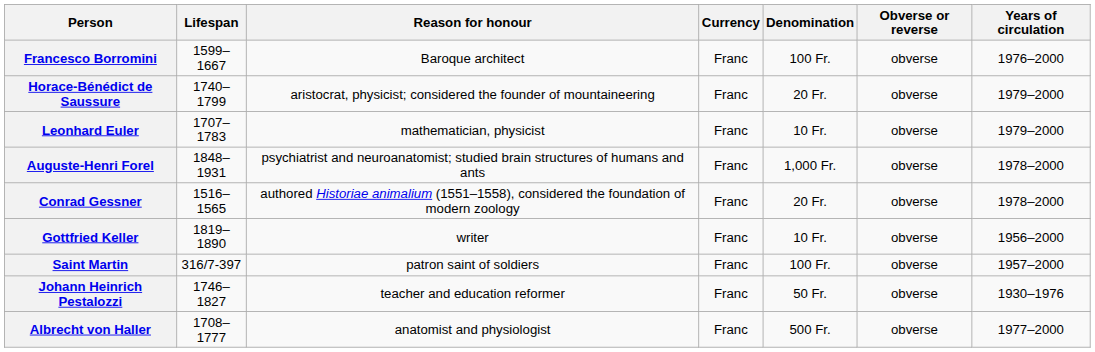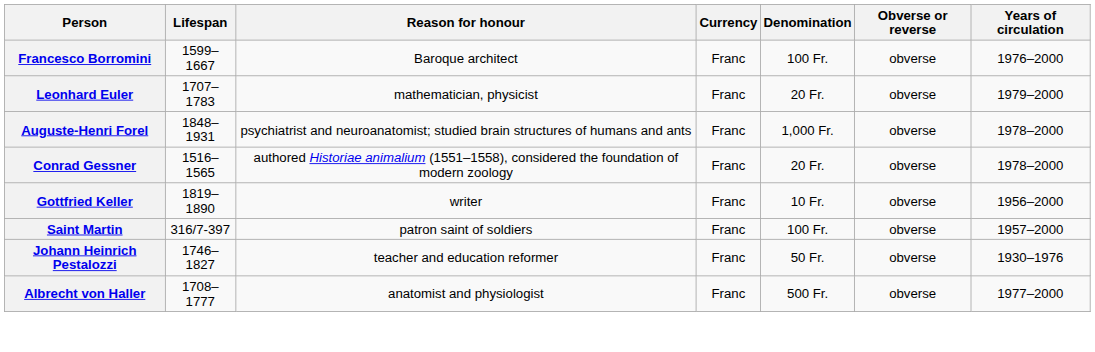- row: Horace-Bénédict de Saussure | 1740–1799 | aristocrat, physicist; considered the founder of mountaineering | Franc | 20 Fr. | obverse | 1979–2000
Leonhard Euler | Denomination: 10 Fr. -> 20 Fr.
